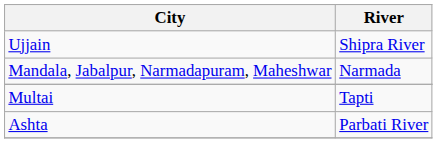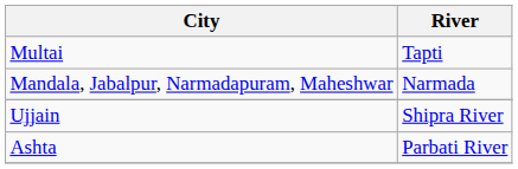rows swapped: Multai <-> Ujjain
